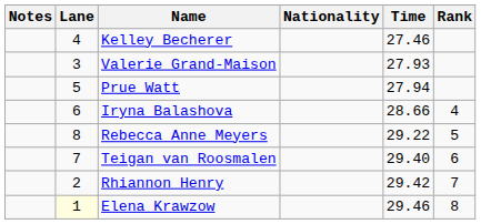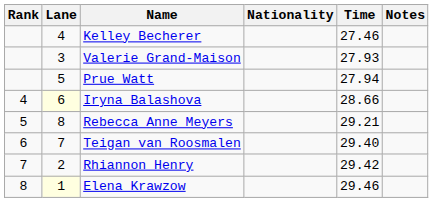columns swapped: Rank <-> Notes
Iryna Balashova | Lane: no background -> lightyellow background
Rebecca Anne Meyers | Time: 29.22 -> 29.21
